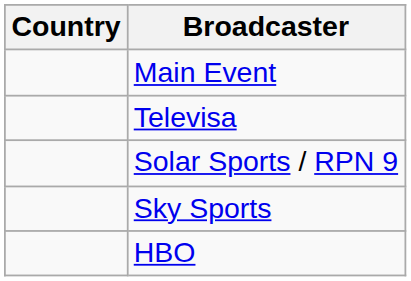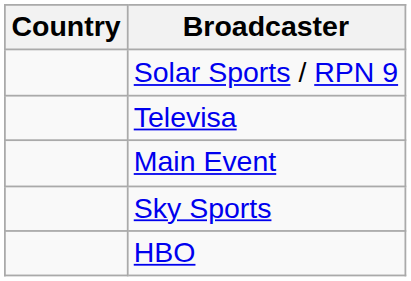rows swapped: Main Event <-> Solar Sports / RPN 9
